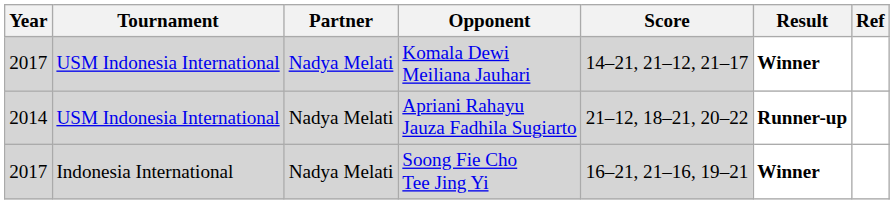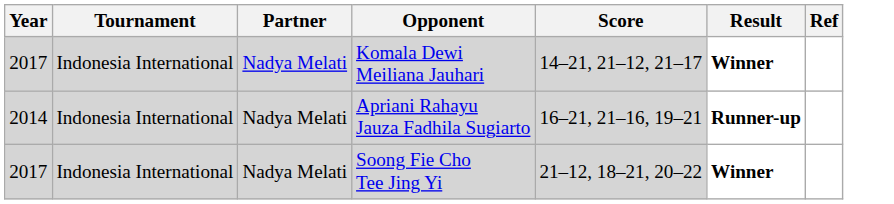Komala Dewi Meiliana Jauhari | Tournament: USM Indonesia International -> Indonesia International
Apriani Rahayu Jauza Fadhila Sugiarto | Tournament: USM Indonesia International -> Indonesia International
Apriani Rahayu Jauza Fadhila Sugiarto | Score: 21–12, 18–21, 20–22 -> 16–21, 21–16, 19–21
Soong Fie Cho Tee Jing Yi | Score: 16–21, 21–16, 19–21 -> 21–12, 18–21, 20–22
